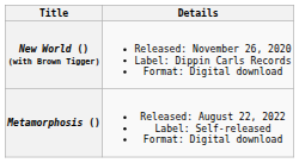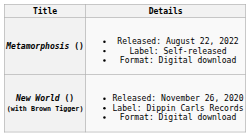rows swapped: New World () (with Brown Tigger) <-> Metamorphosis ()
